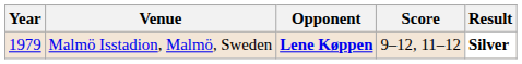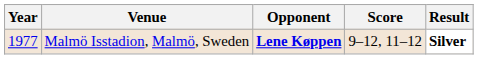Malmö Isstadion, Malmö, Sweden | Year: 1979 -> 1977
